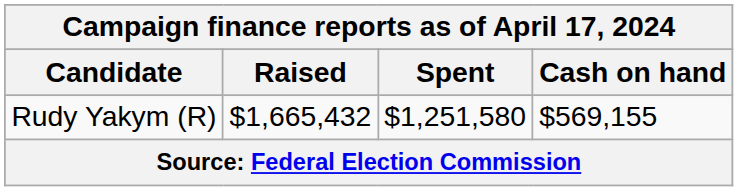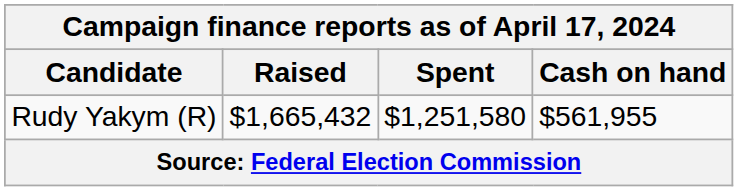Rudy Yakym (R) | Cash on hand: $569,155 -> $561,955
